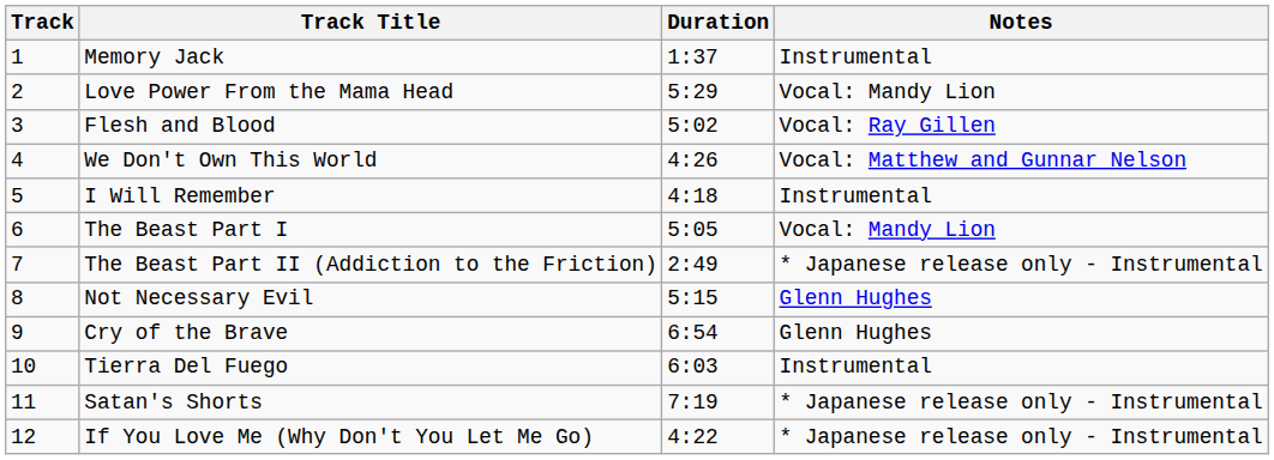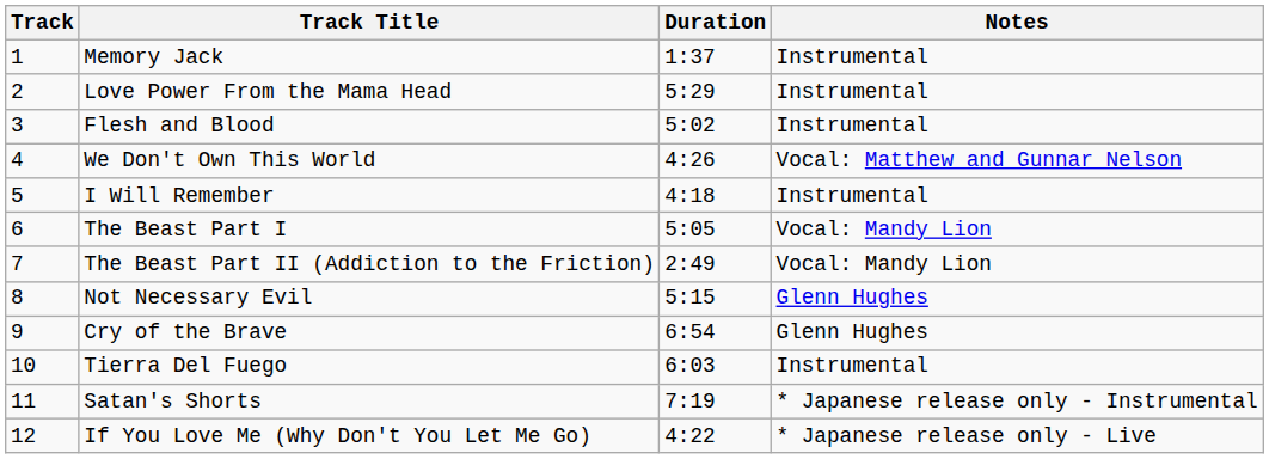Love Power From the Mama Head | Notes: Vocal: Mandy Lion -> Instrumental
Flesh and Blood | Notes: Vocal: Ray Gillen -> Instrumental
The Beast Part II (Addiction to the Friction) | Notes: * Japanese release only - Instrumental -> Vocal: Mandy Lion
If You Love Me (Why Don't You Let Me Go) | Notes: * Japanese release only - Instrumental -> * Japanese release only - Live
